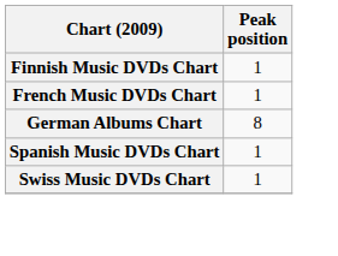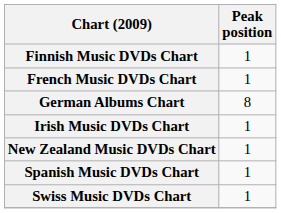+ row: Irish Music DVDs Chart | 1
+ row: New Zealand Music DVDs Chart | 1
